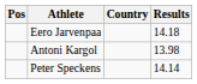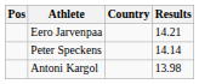Eero Jarvenpaa | Results: 14.18 -> 14.21
rows swapped: Peter Speckens <-> Antoni Kargol
